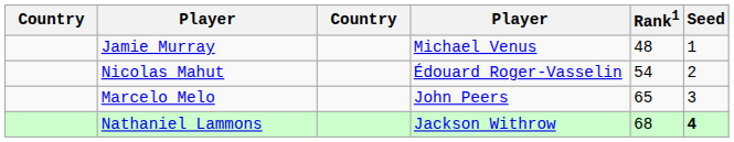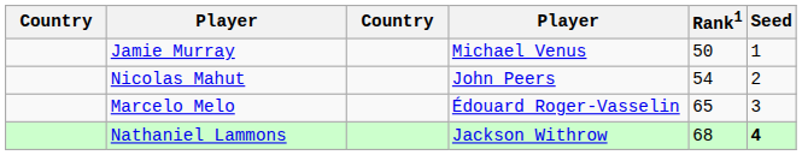Jamie Murray | Rank1: 48 -> 50
Nicolas Mahut | column 4: Édouard Roger-Vasselin -> John Peers
Marcelo Melo | column 4: John Peers -> Édouard Roger-Vasselin
